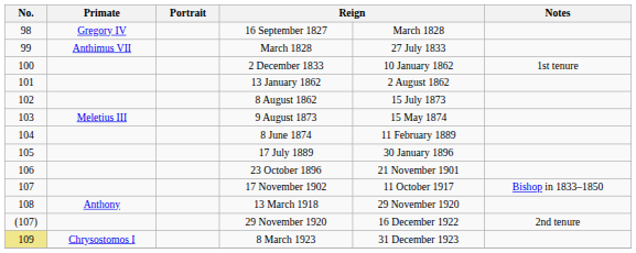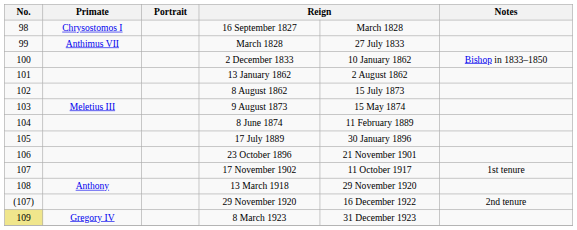16 September 1827 | Primate: Gregory IV -> Chrysostomos I
2 December 1833 | Notes: 1st tenure -> Bishop in 1833–1850
17 November 1902 | Notes: Bishop in 1833–1850 -> 1st tenure
8 March 1923 | Primate: Chrysostomos I -> Gregory IV
